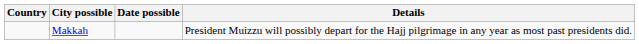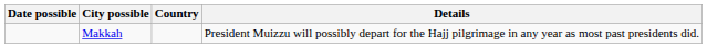columns swapped: Country <-> Date possible
